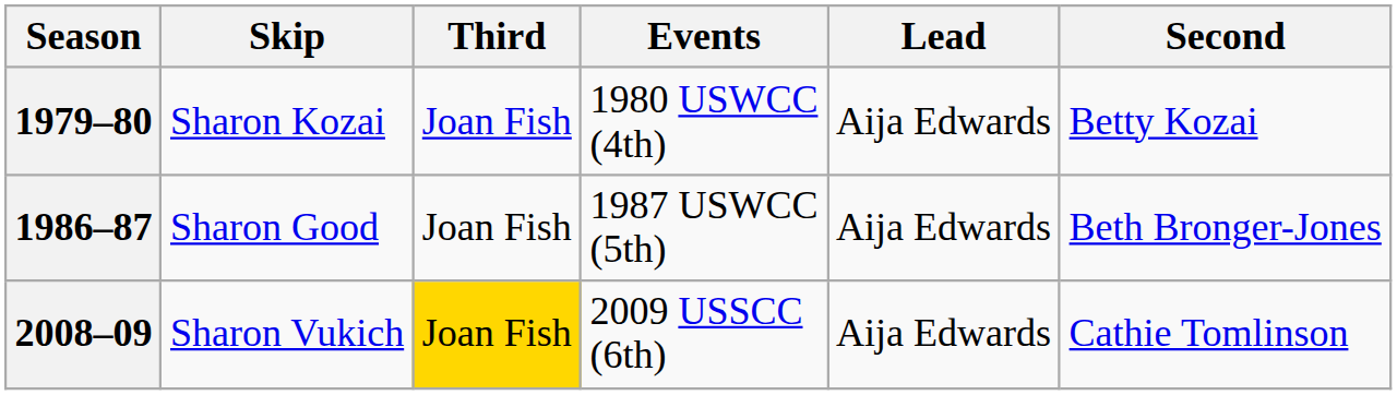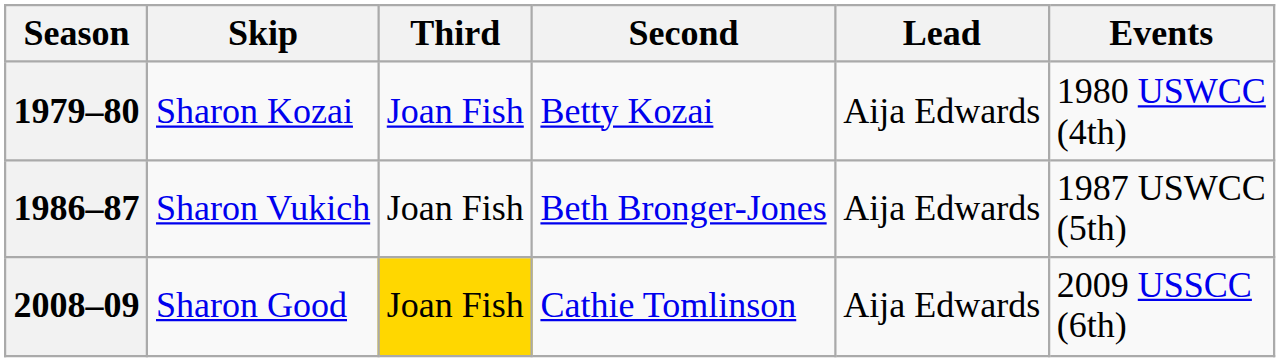columns swapped: Second <-> Events
1986–87 | Skip: Sharon Good -> Sharon Vukich
2008–09 | Skip: Sharon Vukich -> Sharon Good
